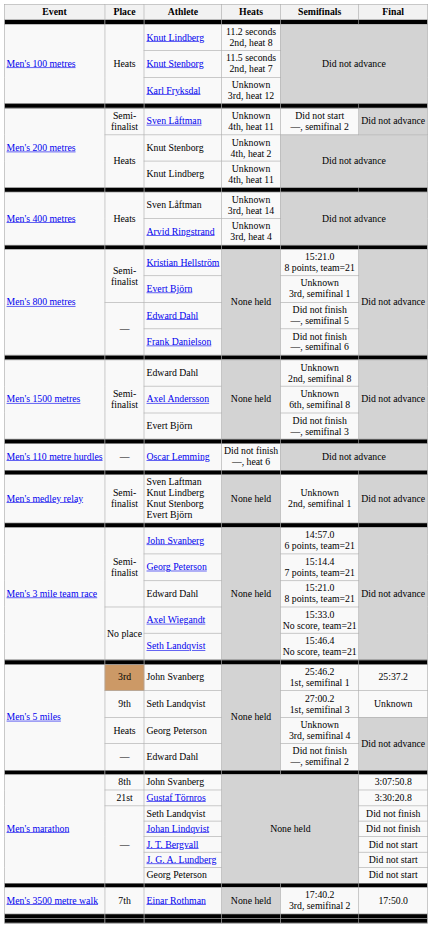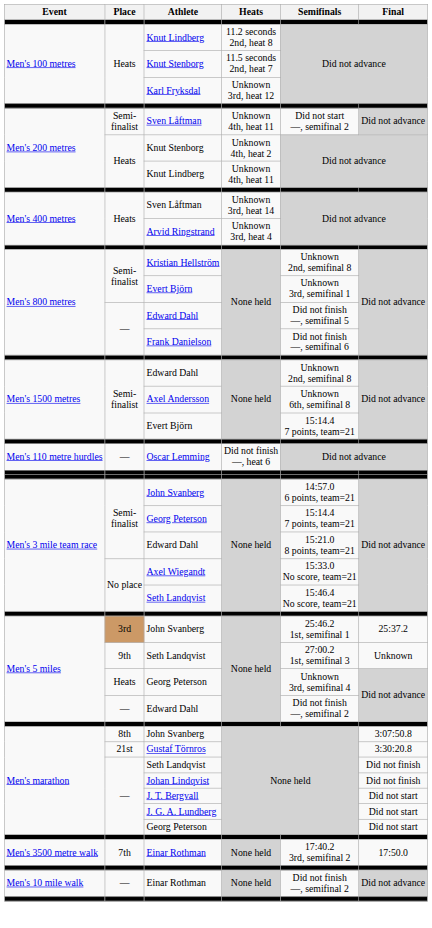Kristian Hellström | Semifinals: 15:21.0 8 points, team=21 -> Unknown 2nd, semifinal 8
Men's 1500 metres / Evert Björn | Semifinals: Did not finish —, semifinal 3 -> 15:14.4 7 points, team=21
- row: Men's medley relay | Semi- finalist | Sven Laftman Knut Lindberg Knut Stenborg Evert Björn | None held | Unknown 2nd, semifinal 1 | Did not advance
+ row: Men's 10 mile walk | — | Einar Rothman | None held | Did not finish —, semifinal 2 | Did not advance
